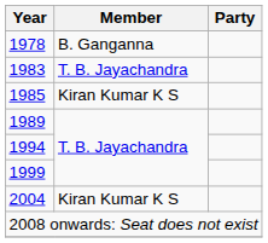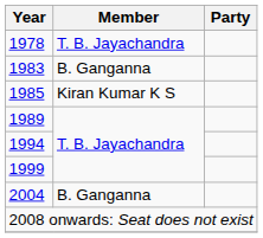1978 | Member: B. Ganganna -> T. B. Jayachandra
1983 | Member: T. B. Jayachandra -> B. Ganganna
2004 | Member: Kiran Kumar K S -> B. Ganganna
